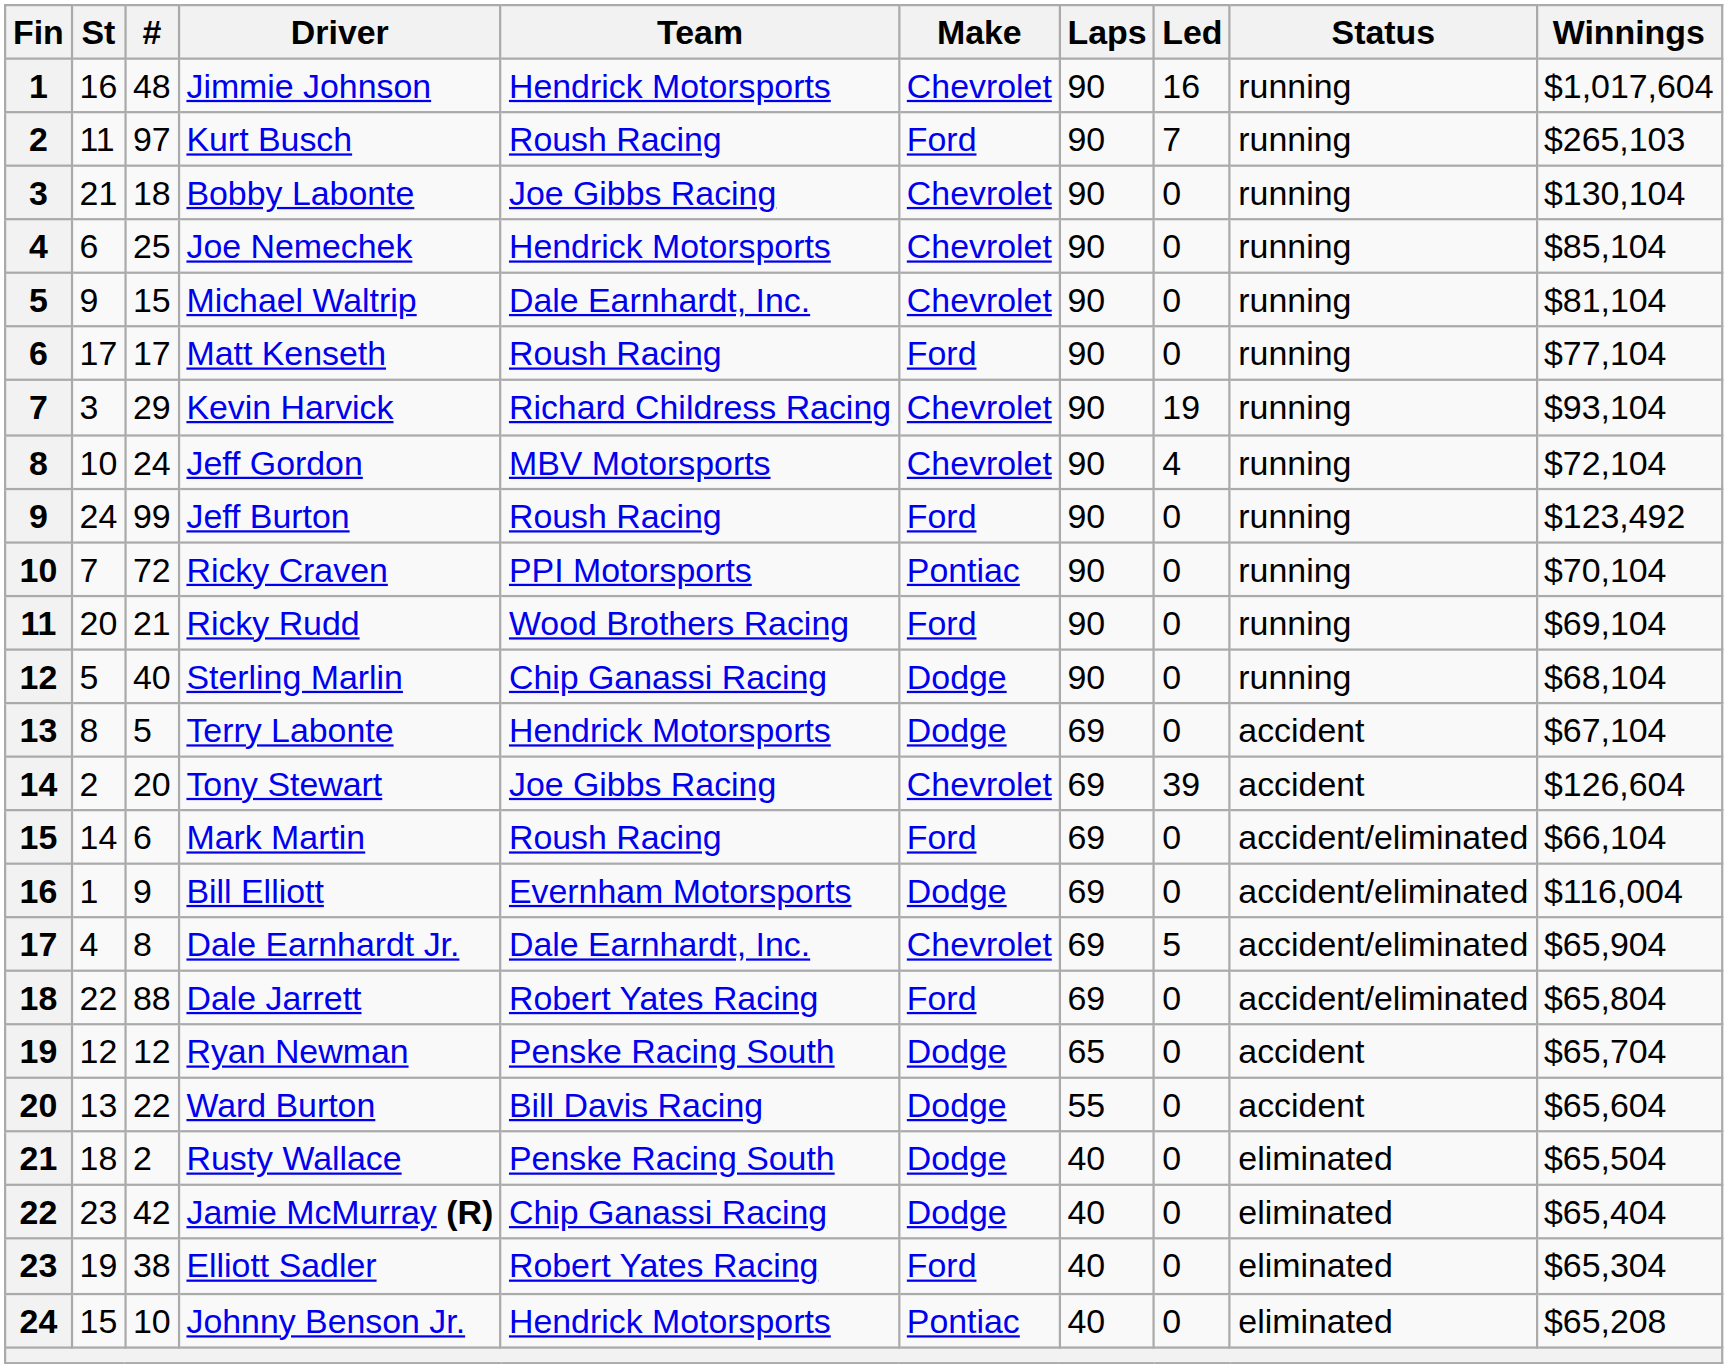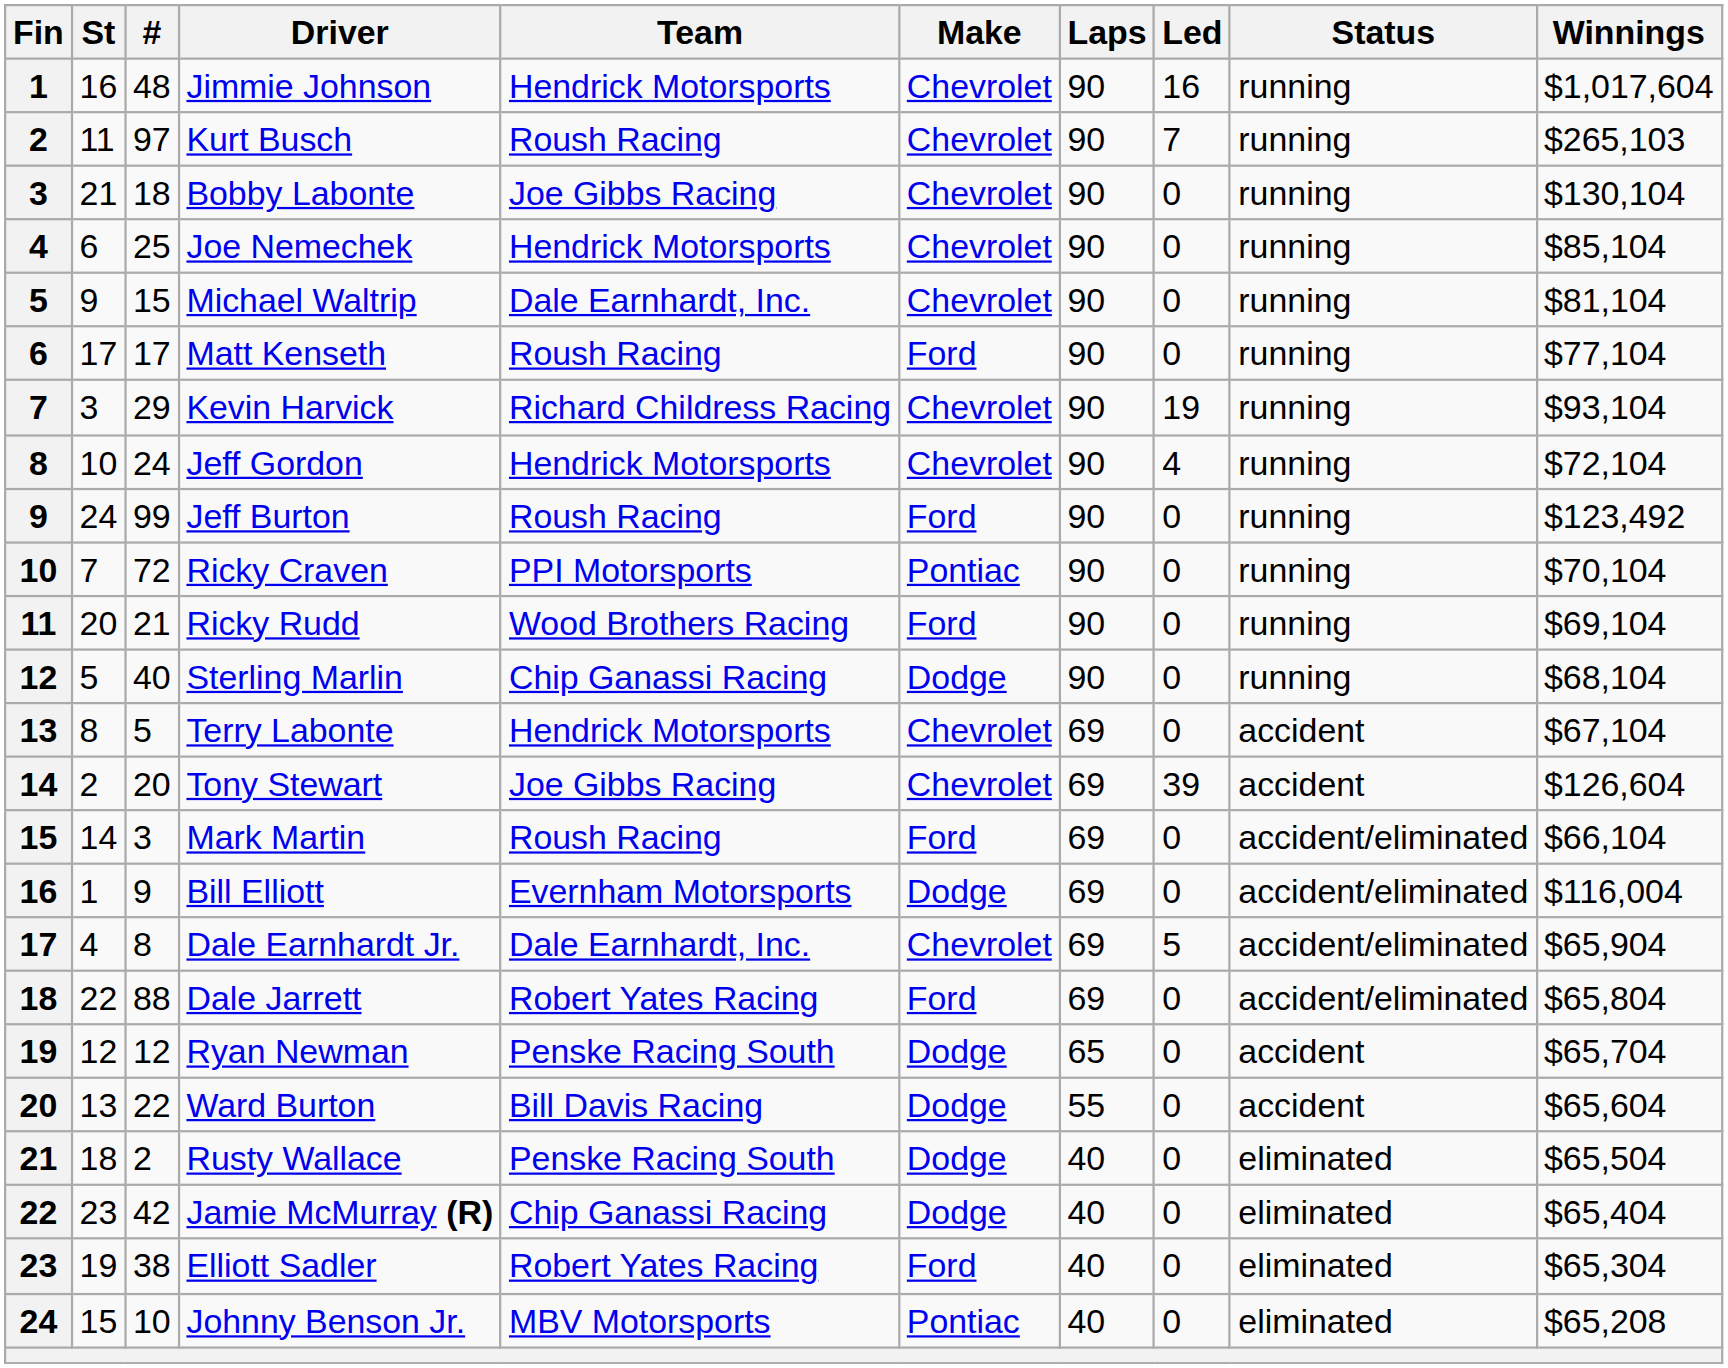Kurt Busch | Make: Ford -> Chevrolet
Jeff Gordon | Team: MBV Motorsports -> Hendrick Motorsports
Terry Labonte | Make: Dodge -> Chevrolet
Mark Martin | #: 6 -> 3
Johnny Benson Jr. | Team: Hendrick Motorsports -> MBV Motorsports
